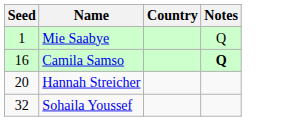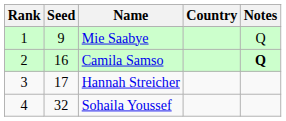+ column: Rank | 1 | 2 | 3 | 4
Mie Saabye | Seed: 1 -> 9
Hannah Streicher | Seed: 20 -> 17
